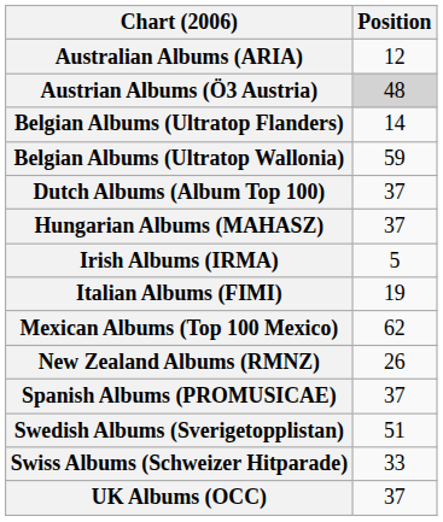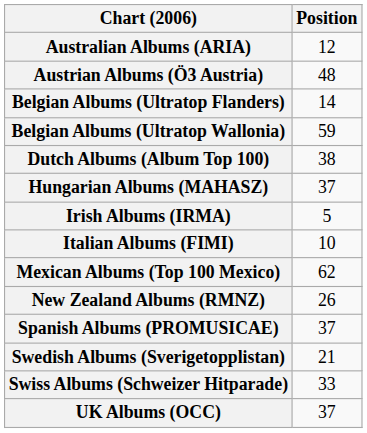Austrian Albums (Ö3 Austria) | Position: lightgrey background -> no background
Dutch Albums (Album Top 100) | Position: 37 -> 38
Italian Albums (FIMI) | Position: 19 -> 10
Swedish Albums (Sverigetopplistan) | Position: 51 -> 21
